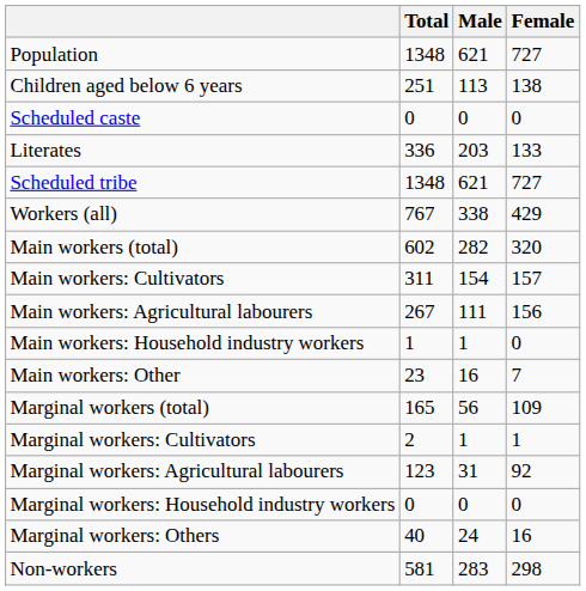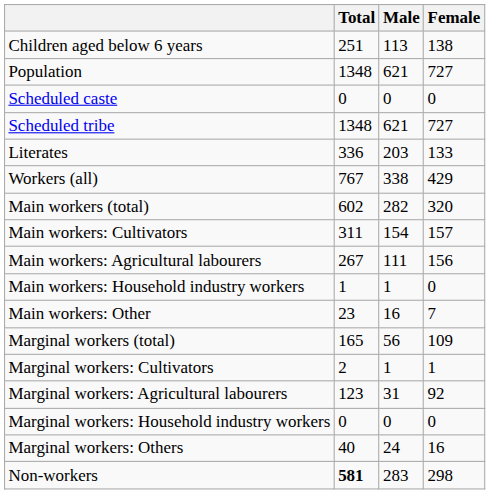rows swapped: Population <-> Children aged below 6 years
rows swapped: Scheduled tribe <-> Literates
Non-workers | Total: normal -> bold
